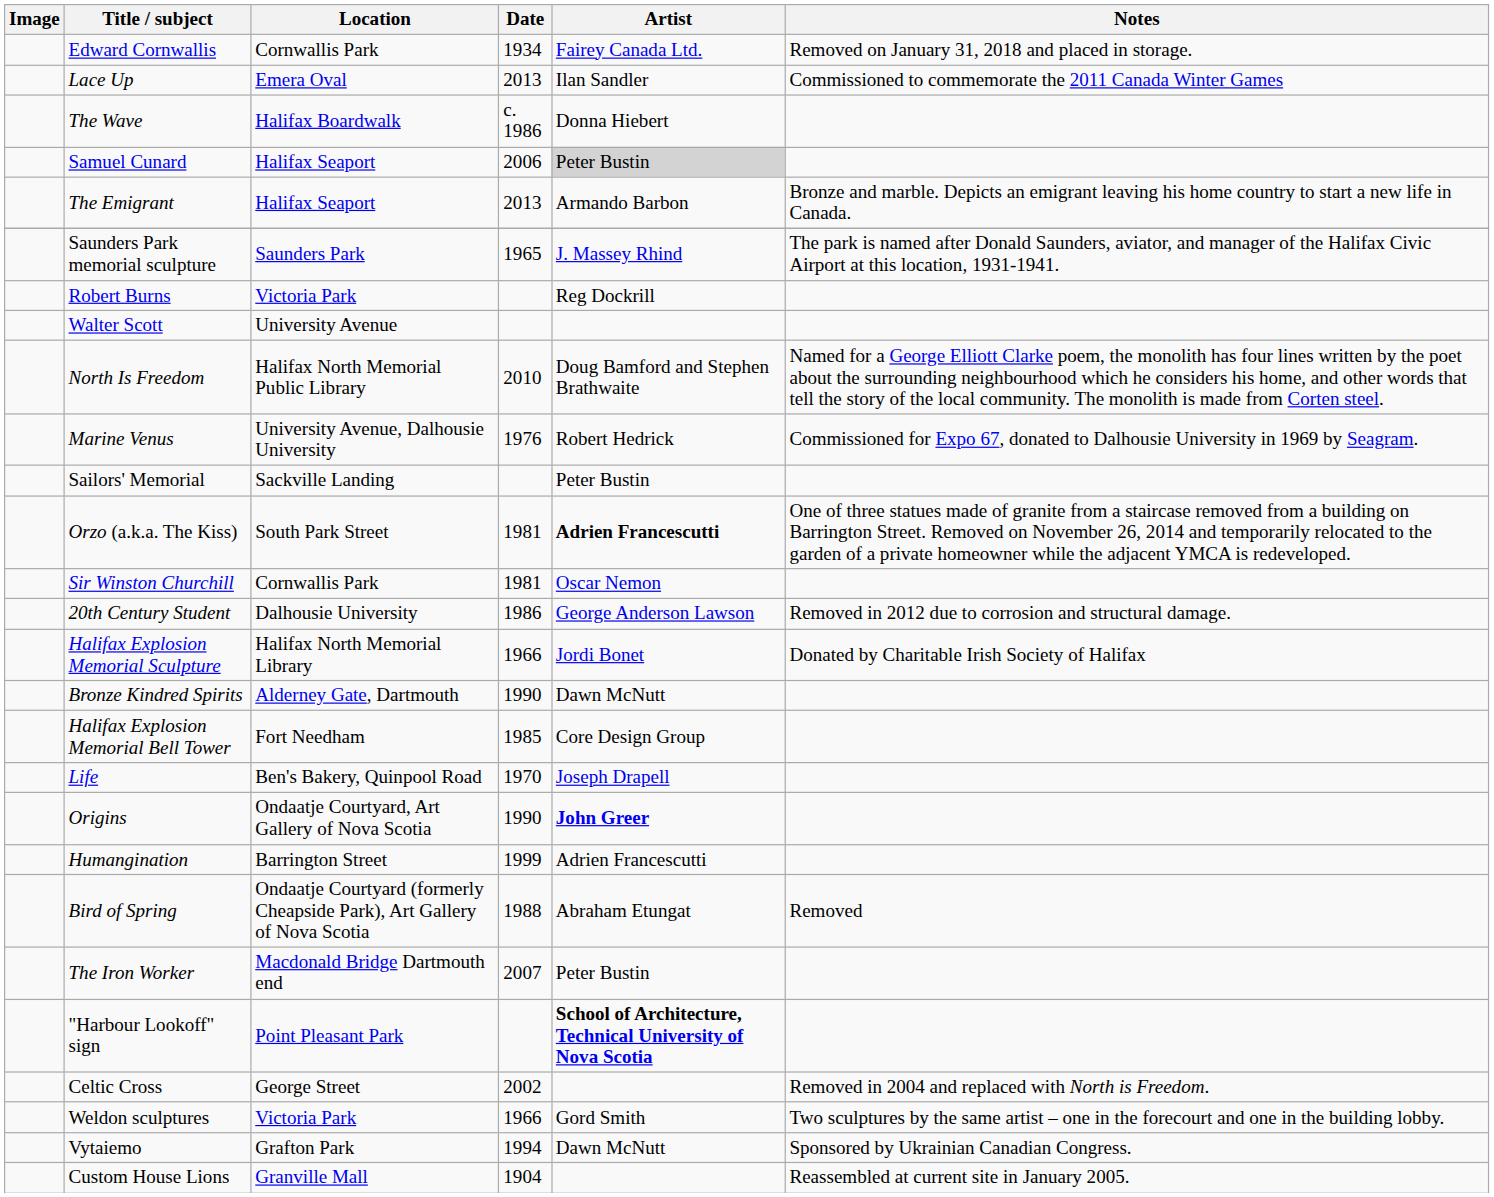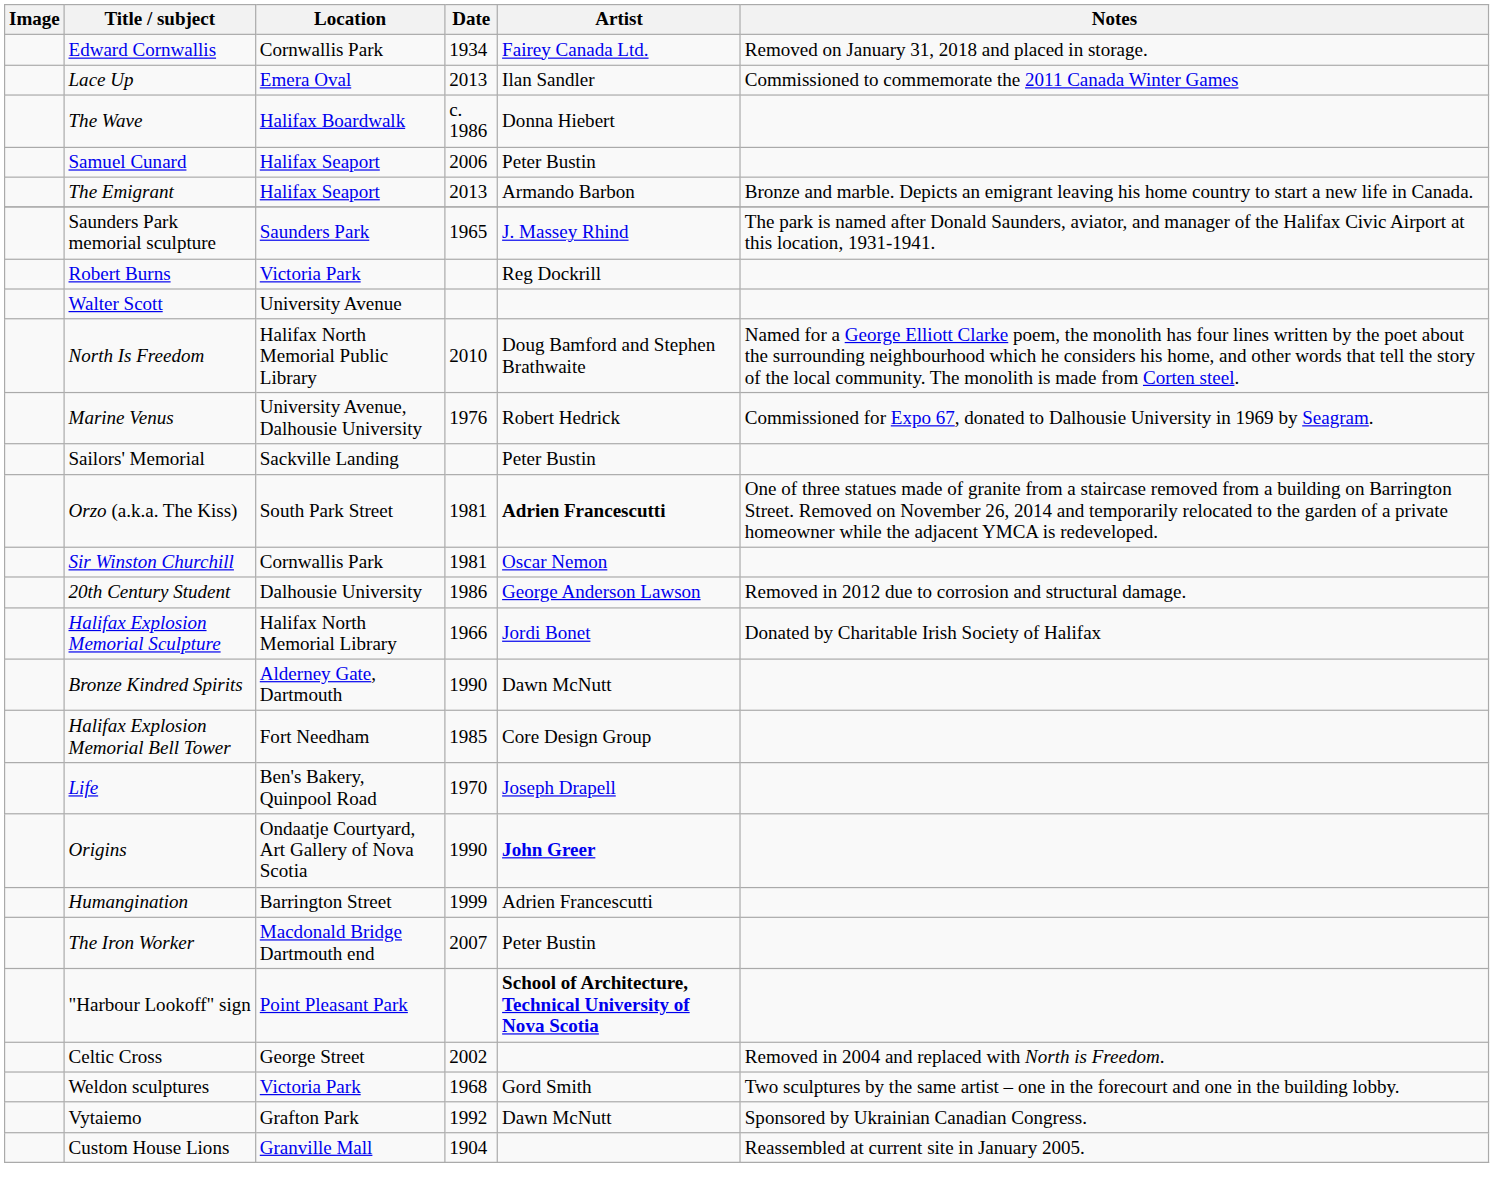Samuel Cunard | Artist: lightgrey background -> no background
- row: Bird of Spring | Ondaatje Courtyard (formerly Cheapside Park), Art Gallery of Nova Scotia | 1988 | Abraham Etungat | Removed
Weldon sculptures | Date: 1966 -> 1968
Vytaiemo | Date: 1994 -> 1992
